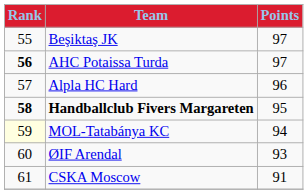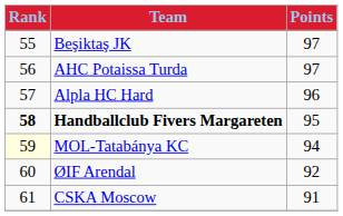AHC Potaissa Turda | Rank: bold -> normal
ØIF Arendal | Points: 93 -> 92
